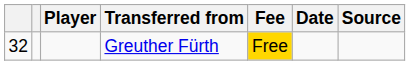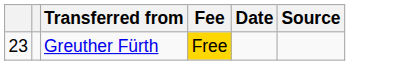- column: Player
Greuther Fürth | column 1: 32 -> 23
